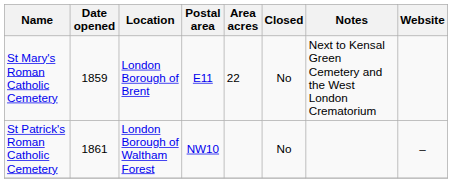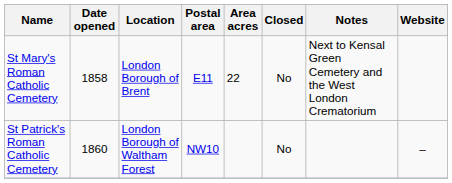St Mary's Roman Catholic Cemetery | Date opened: 1859 -> 1858
St Patrick's Roman Catholic Cemetery | Date opened: 1861 -> 1860
